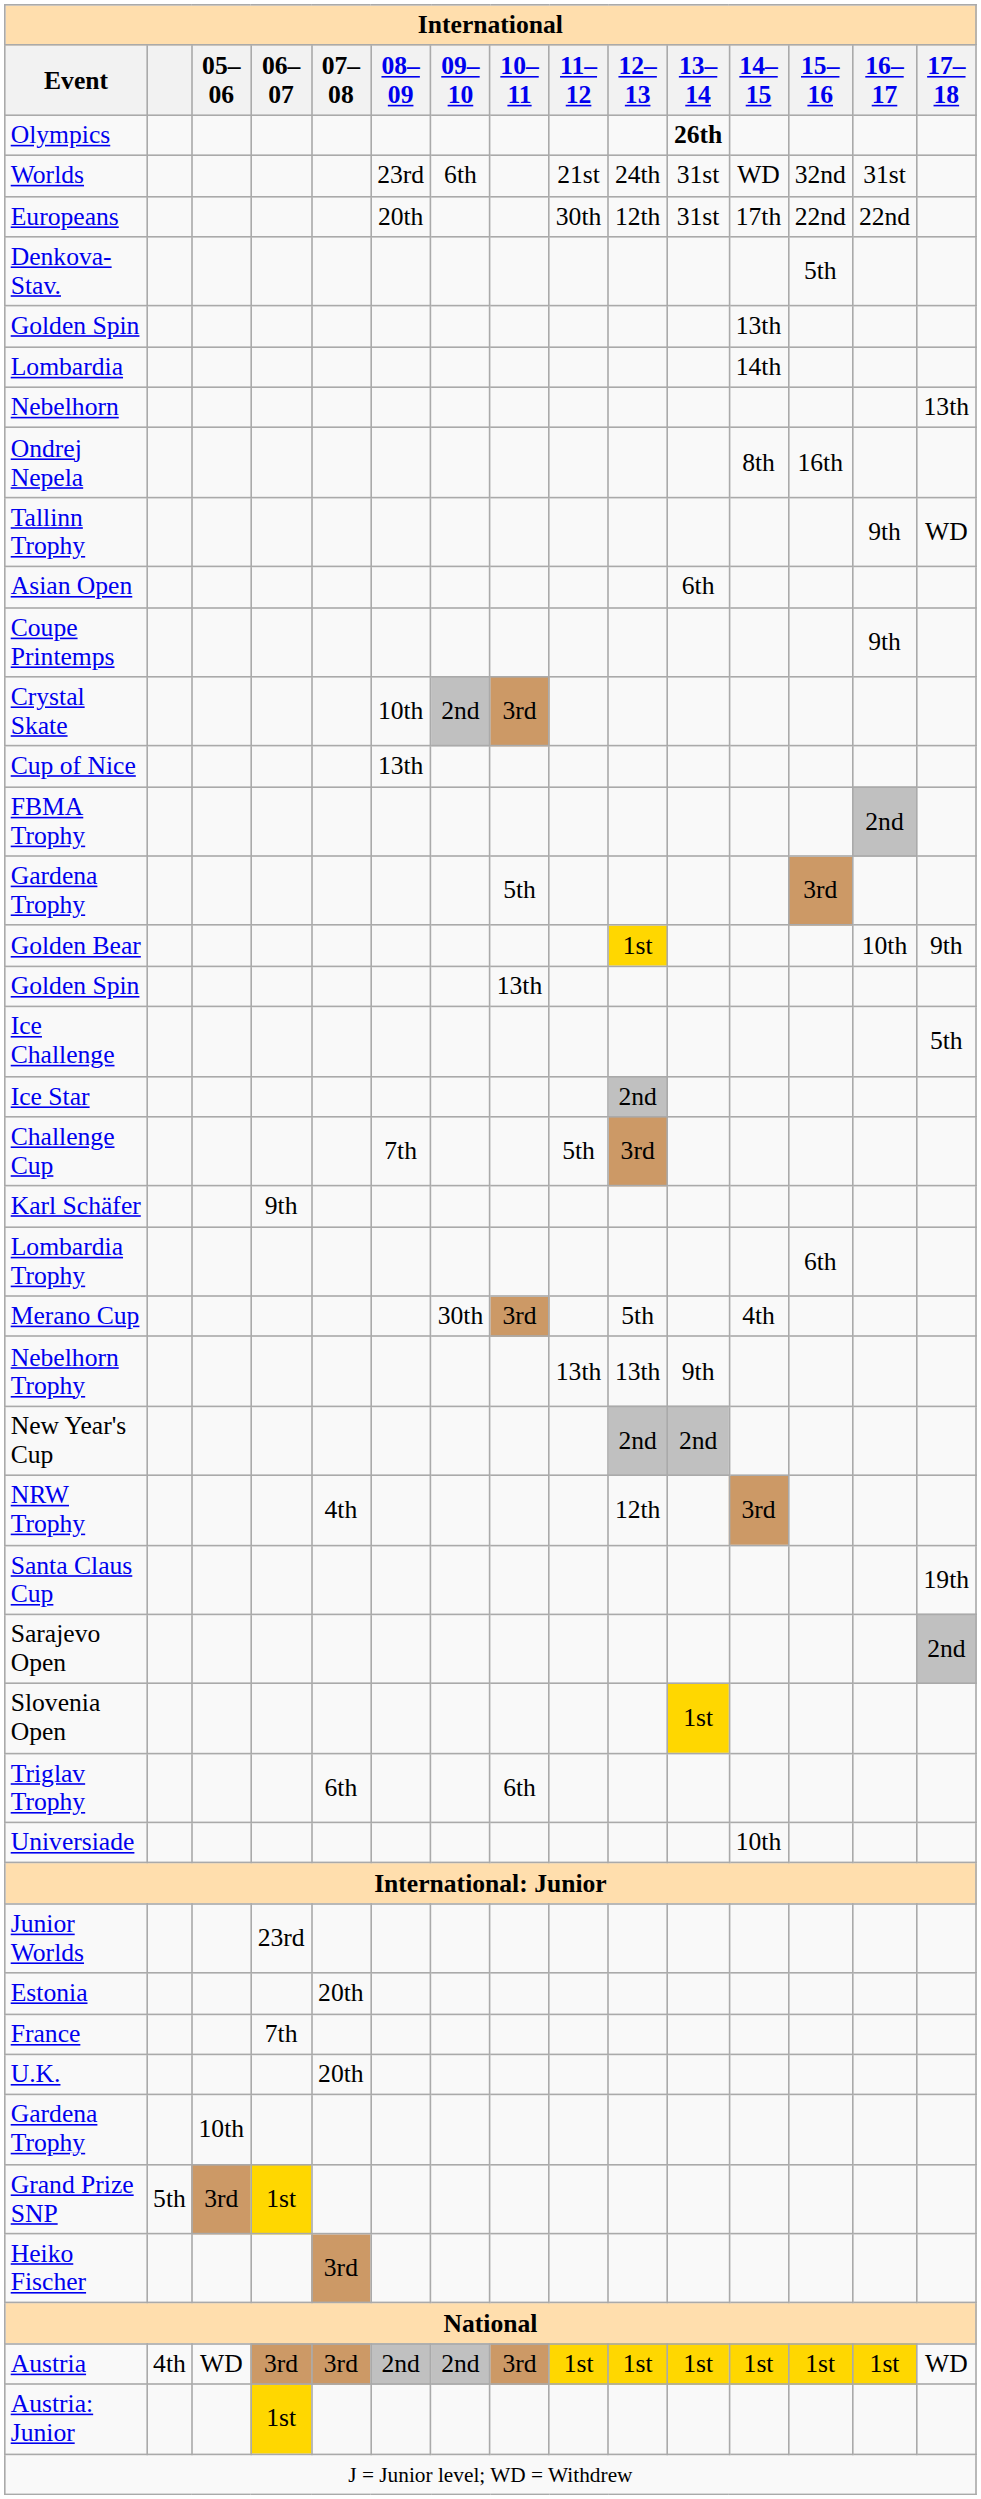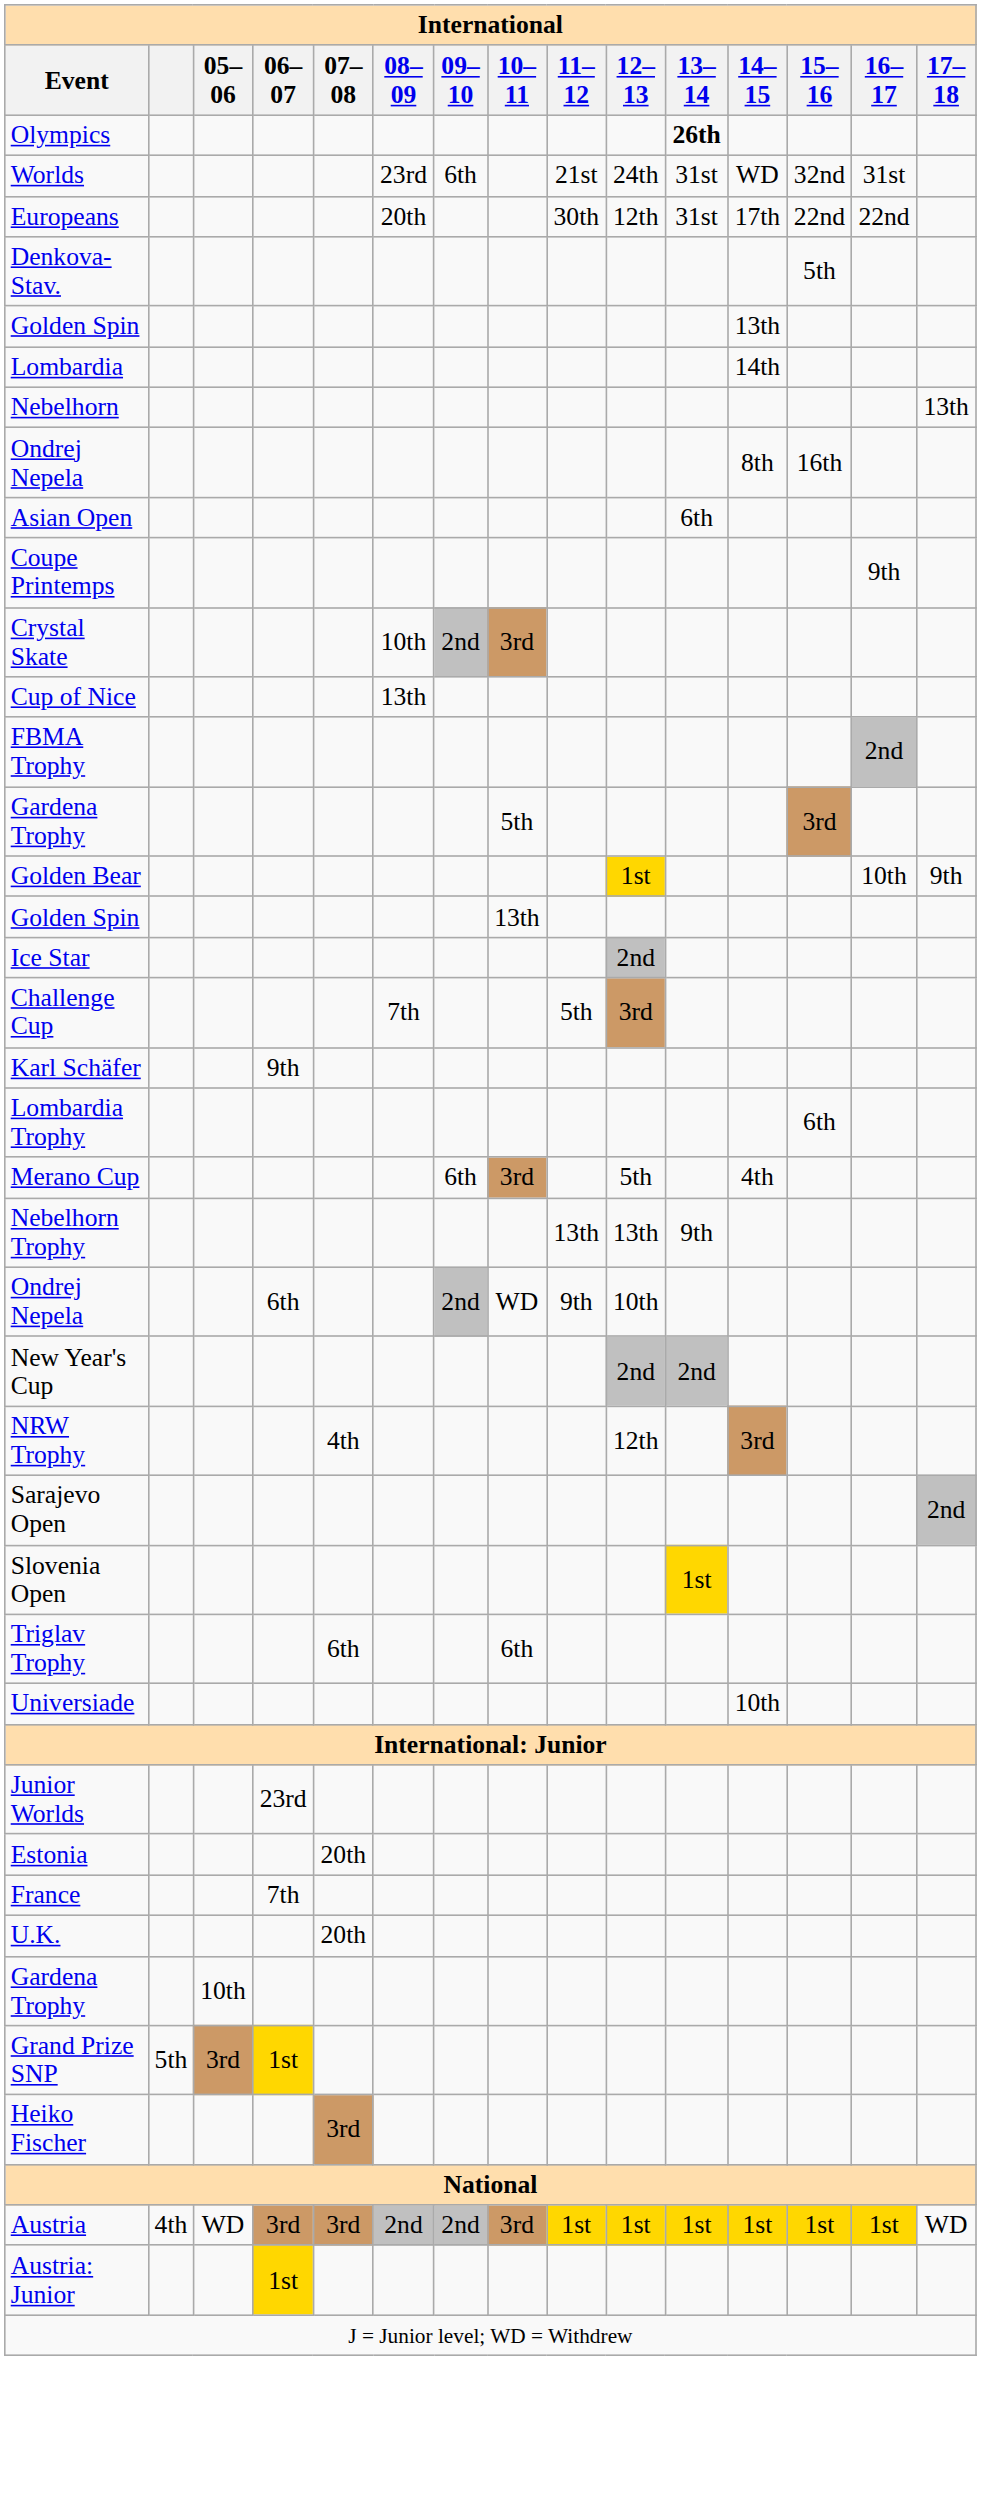- row: Tallinn Trophy | 9th | WD
- row: Ice Challenge | 5th
Merano Cup | 09–10: 30th -> 6th
+ row: Ondrej Nepela | 6th | 2nd | WD | 9th | 10th
- row: Santa Claus Cup | 19th
